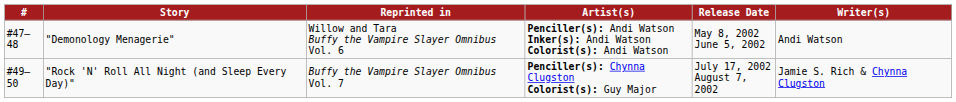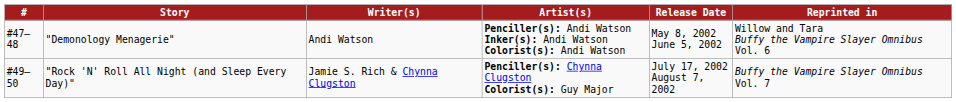columns swapped: Writer(s) <-> Reprinted in
